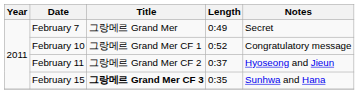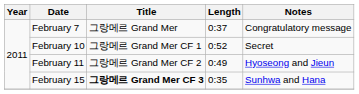February 7 | Length: 0:49 -> 0:37
February 7 | Notes: Secret -> Congratulatory message
February 10 | Notes: Congratulatory message -> Secret
February 11 | Length: 0:37 -> 0:49
